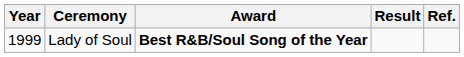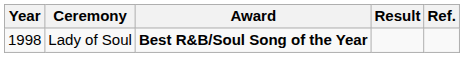Lady of Soul | Year: 1999 -> 1998
